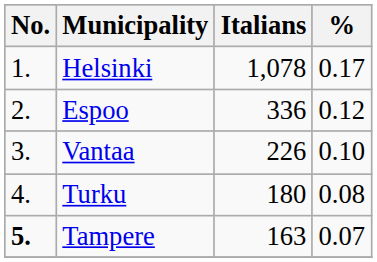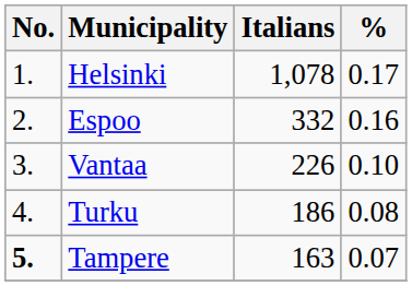Espoo | Italians: 336 -> 332
Espoo | %: 0.12 -> 0.16
Turku | Italians: 180 -> 186
